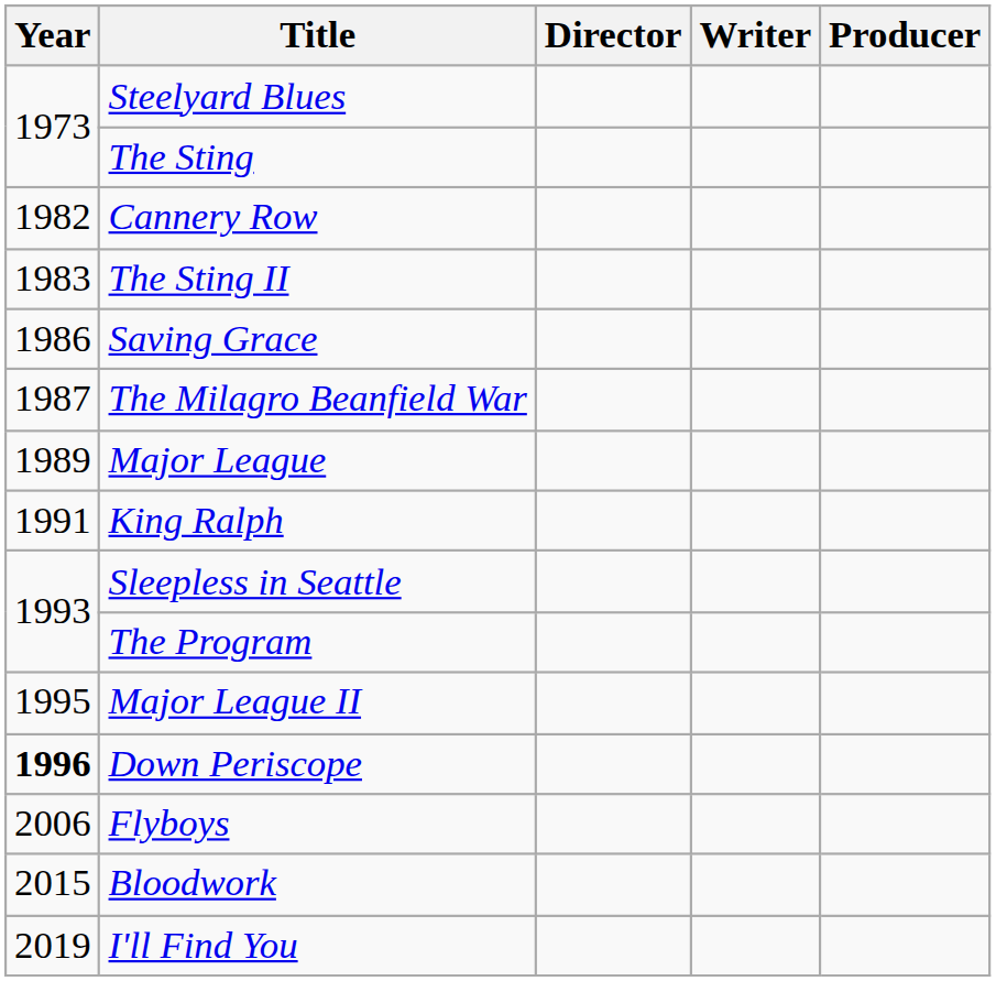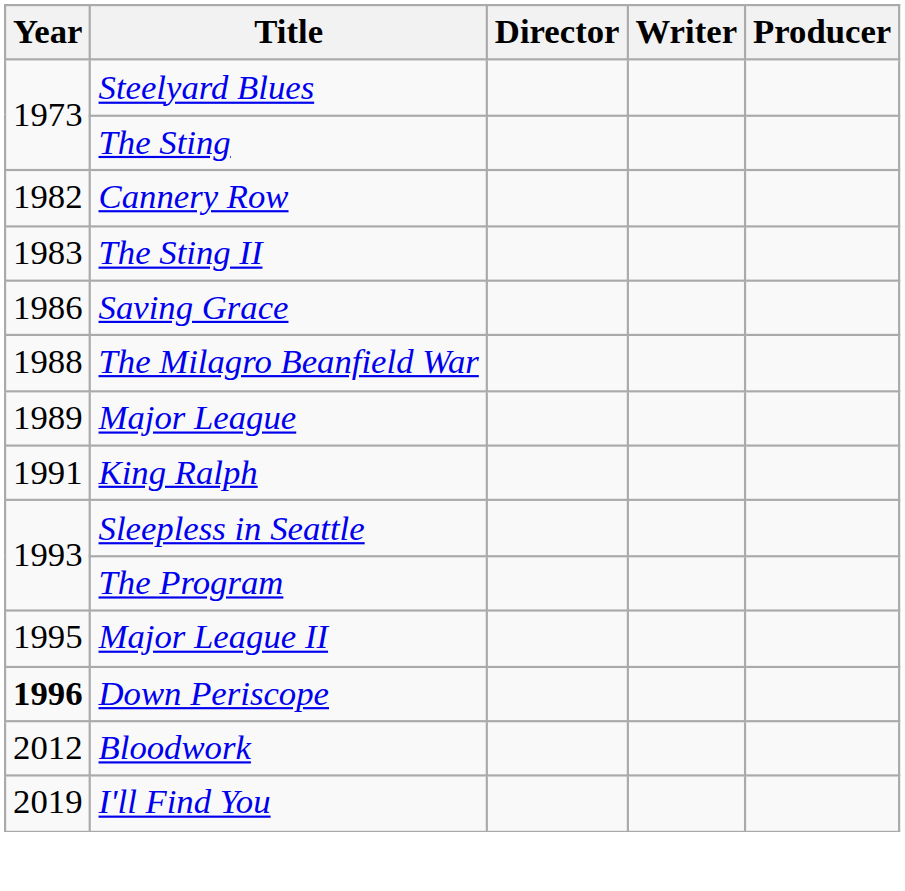The Milagro Beanfield War | Year: 1987 -> 1988
- row: 2006 | Flyboys
Bloodwork | Year: 2015 -> 2012
